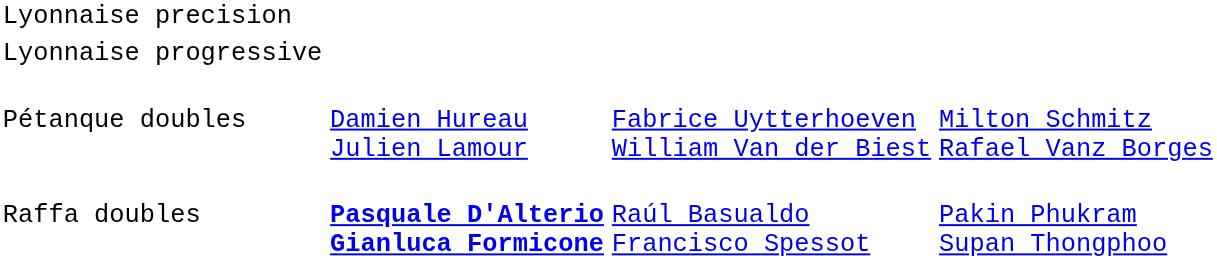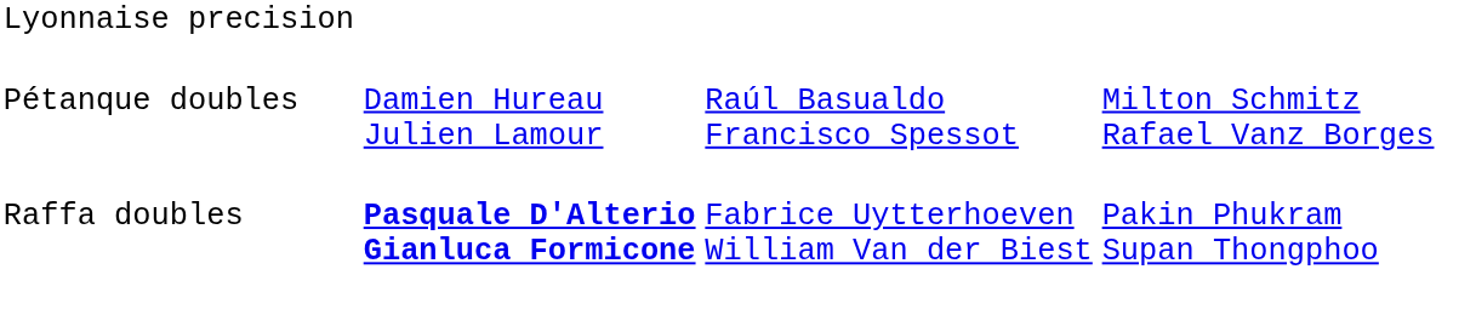- row: Lyonnaise progressive
Pétanque doubles | column 3: Fabrice Uytterhoeven William Van der Biest -> Raúl Basualdo Francisco Spessot
Raffa doubles | column 3: Raúl Basualdo Francisco Spessot -> Fabrice Uytterhoeven William Van der Biest
